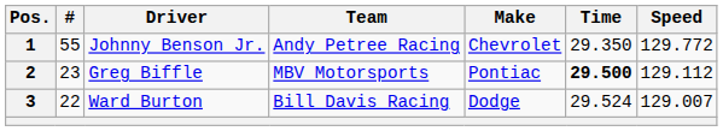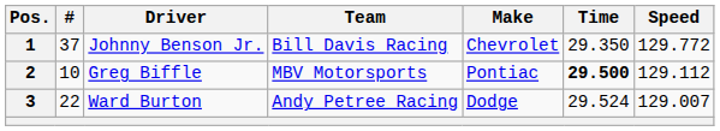1 | #: 55 -> 37
1 | Team: Andy Petree Racing -> Bill Davis Racing
2 | #: 23 -> 10
3 | Team: Bill Davis Racing -> Andy Petree Racing
